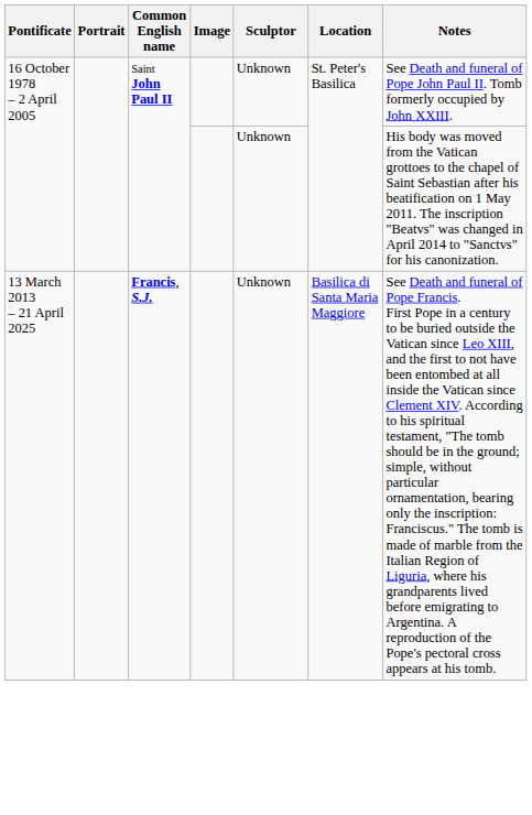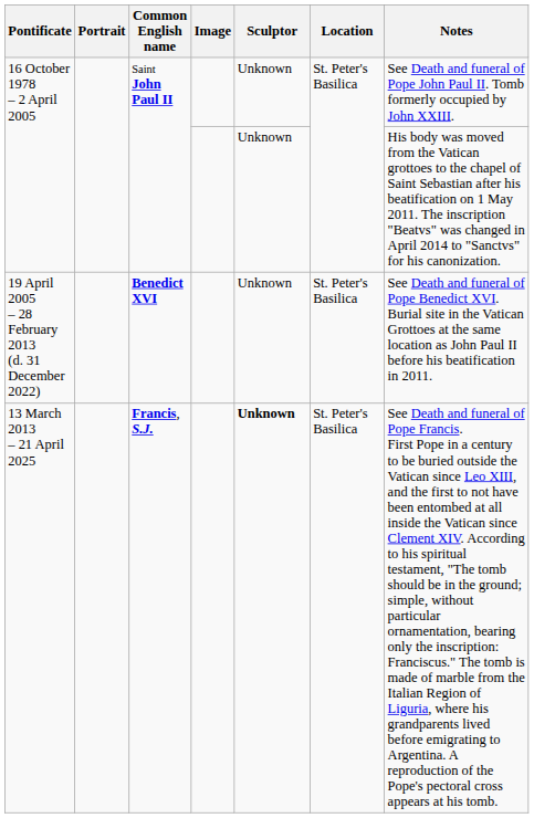+ row: 19 April 2005 – 28 February 2013 (d. 31 December 2022) | Benedict XVI | Unknown | St. Peter's Basilica | See Death and funeral of Pope Benedict XVI. Burial site in the Vatican Grottoes at the same location as John Paul II before his beatification in 2011.
13 March 2013 – 21 April 2025 | Sculptor: normal -> bold
13 March 2013 – 21 April 2025 | Location: Basilica di Santa Maria Maggiore -> St. Peter's Basilica
